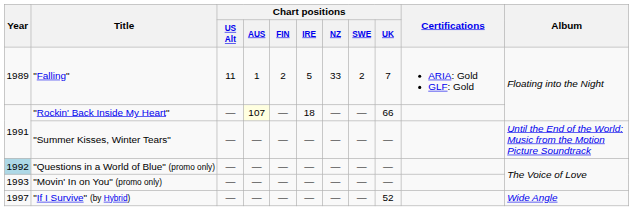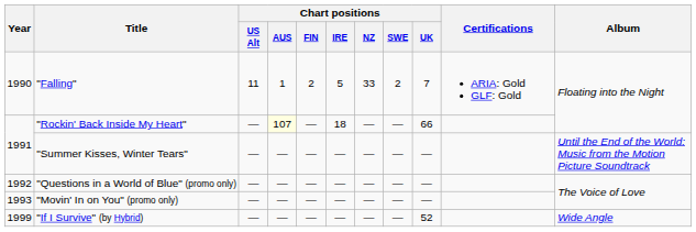"Falling" | Year: 1989 -> 1990
"Questions in a World of Blue" (promo only) | Year: lightblue background -> no background
"If I Survive" (by Hybrid) | Year: 1997 -> 1999
